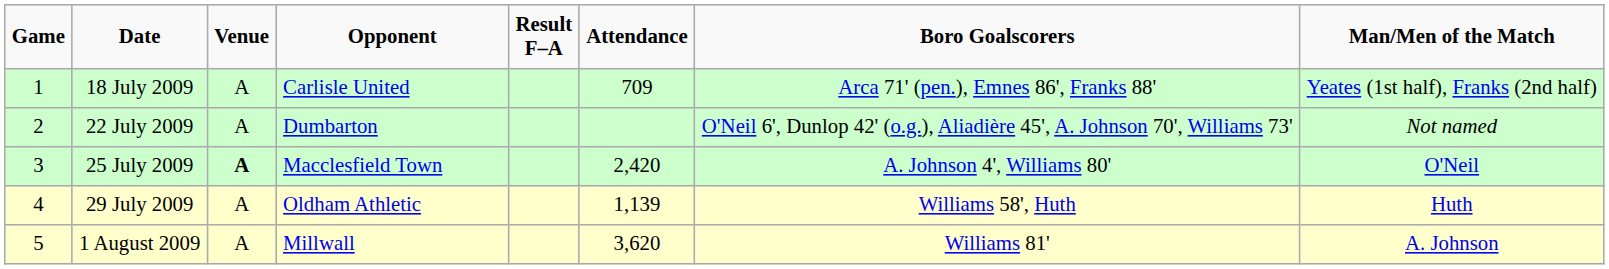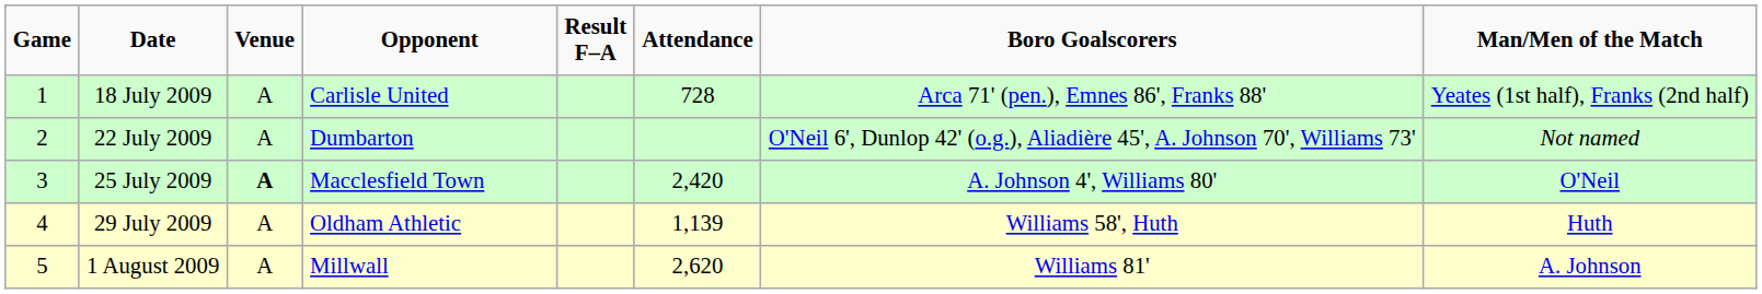18 July 2009 | Attendance: 709 -> 728
1 August 2009 | Attendance: 3,620 -> 2,620
